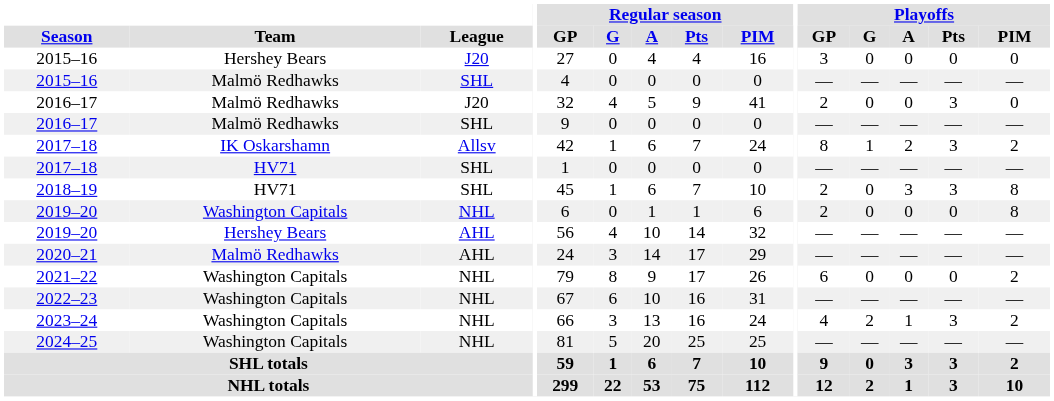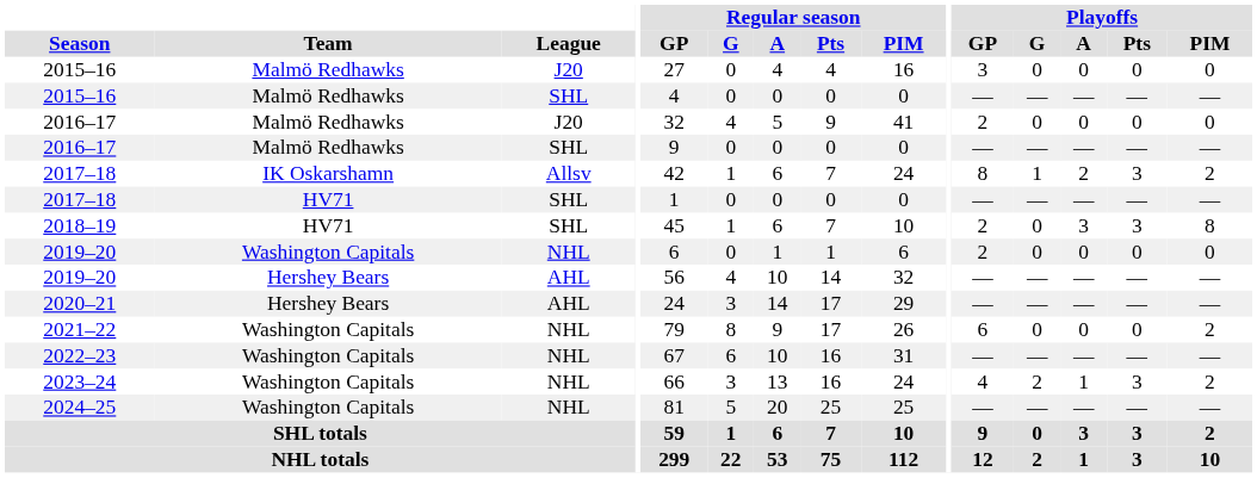2015–16 / J20 | Team: Hershey Bears -> Malmö Redhawks
2016–17 / J20 | Playoffs / Pts: 3 -> 0
2019–20 / NHL | Playoffs / PIM: 8 -> 0
2020–21 | Team: Malmö Redhawks -> Hershey Bears
